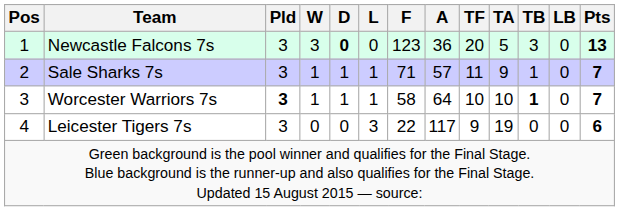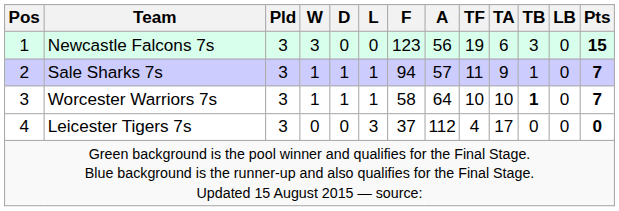Newcastle Falcons 7s | D: bold -> normal
Newcastle Falcons 7s | A: 36 -> 56
Newcastle Falcons 7s | TF: 20 -> 19
Newcastle Falcons 7s | TA: 5 -> 6
Newcastle Falcons 7s | Pts: 13 -> 15
Sale Sharks 7s | F: 71 -> 94
Worcester Warriors 7s | Pld: bold -> normal
Leicester Tigers 7s | F: 22 -> 37
Leicester Tigers 7s | A: 117 -> 112
Leicester Tigers 7s | TF: 9 -> 4
Leicester Tigers 7s | TA: 19 -> 17
Leicester Tigers 7s | Pts: 6 -> 0
